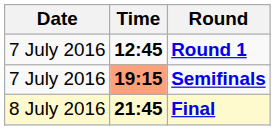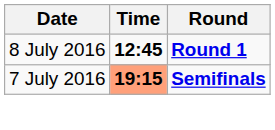Round 1 | Date: 7 July 2016 -> 8 July 2016
- row: 8 July 2016 | 21:45 | Final
